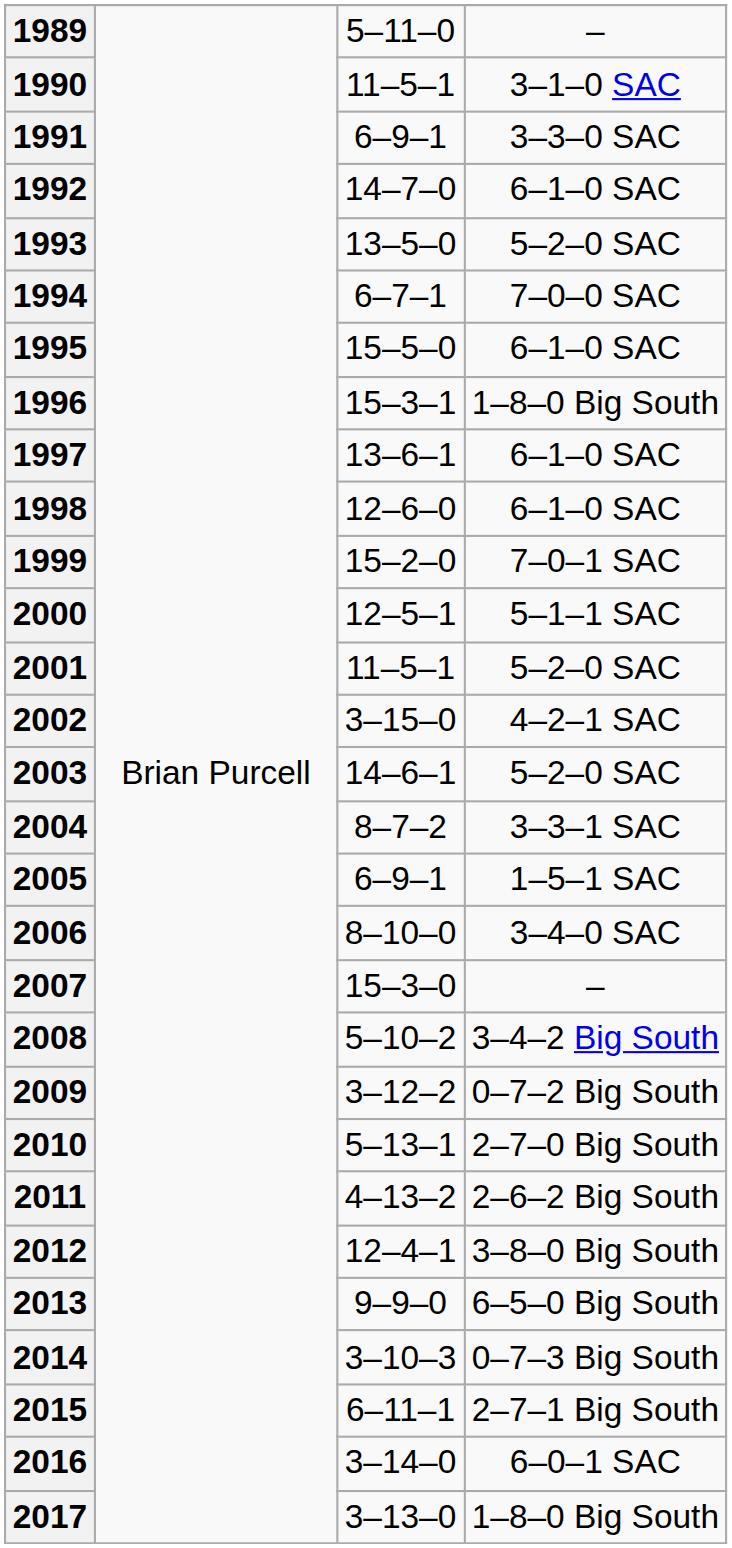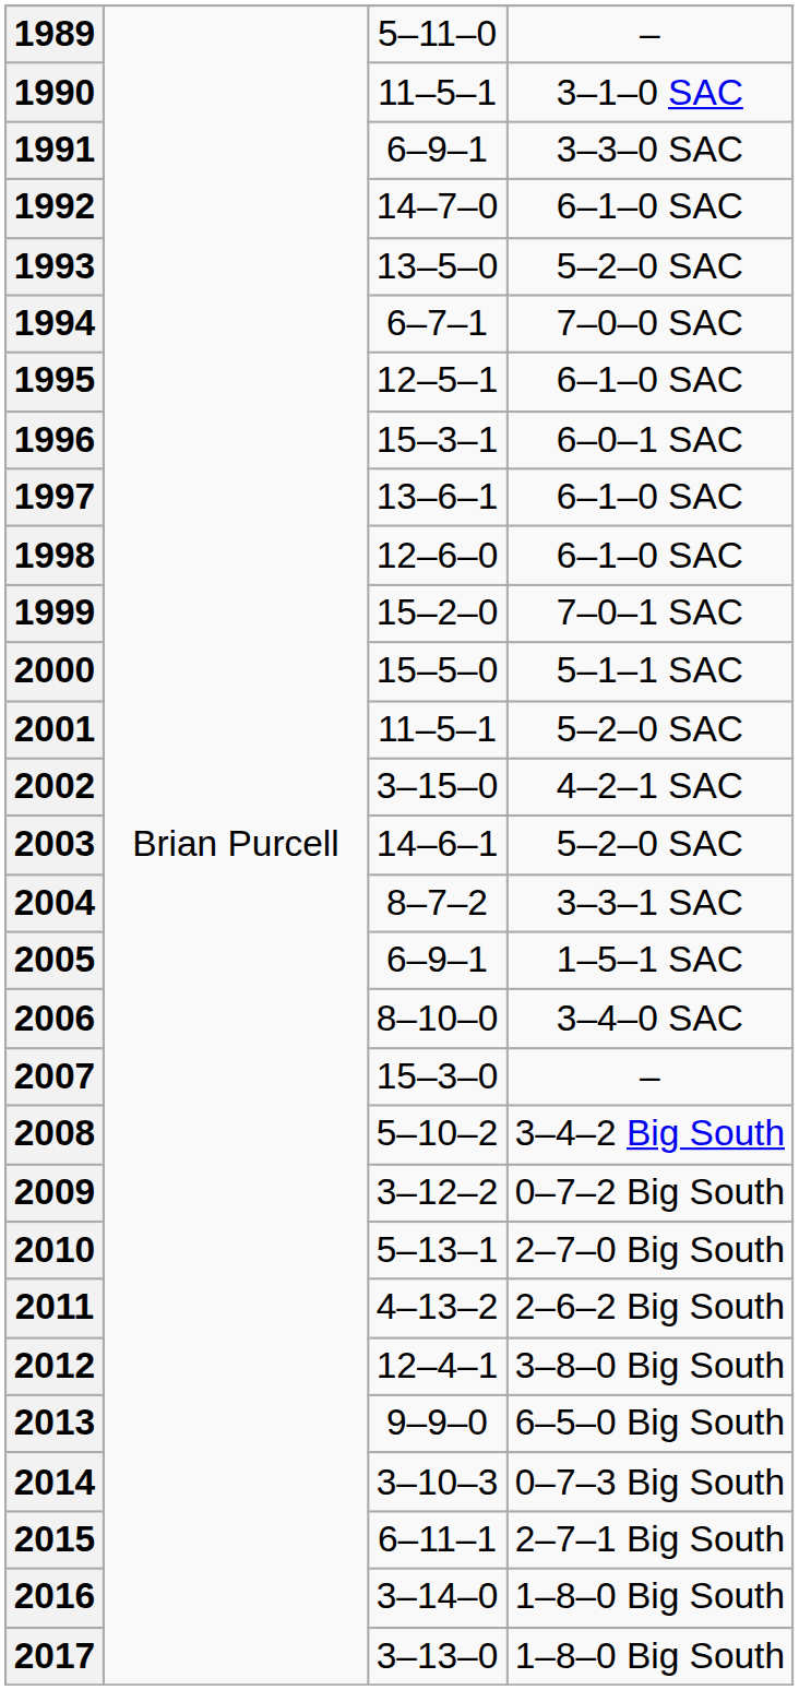1995 | column 3: 15–5–0 -> 12–5–1
1996 | column 4: 1–8–0 Big South -> 6–0–1 SAC
2000 | column 3: 12–5–1 -> 15–5–0
2016 | column 4: 6–0–1 SAC -> 1–8–0 Big South
